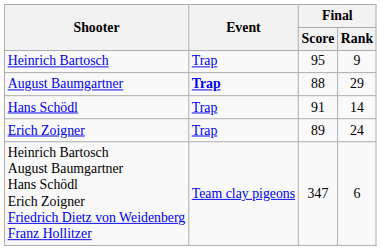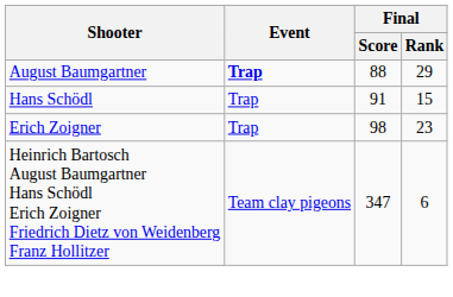- row: Heinrich Bartosch | Trap | 95 | 9
Hans Schödl | Final / Rank: 14 -> 15
Erich Zoigner | Final / Score: 89 -> 98
Erich Zoigner | Final / Rank: 24 -> 23
